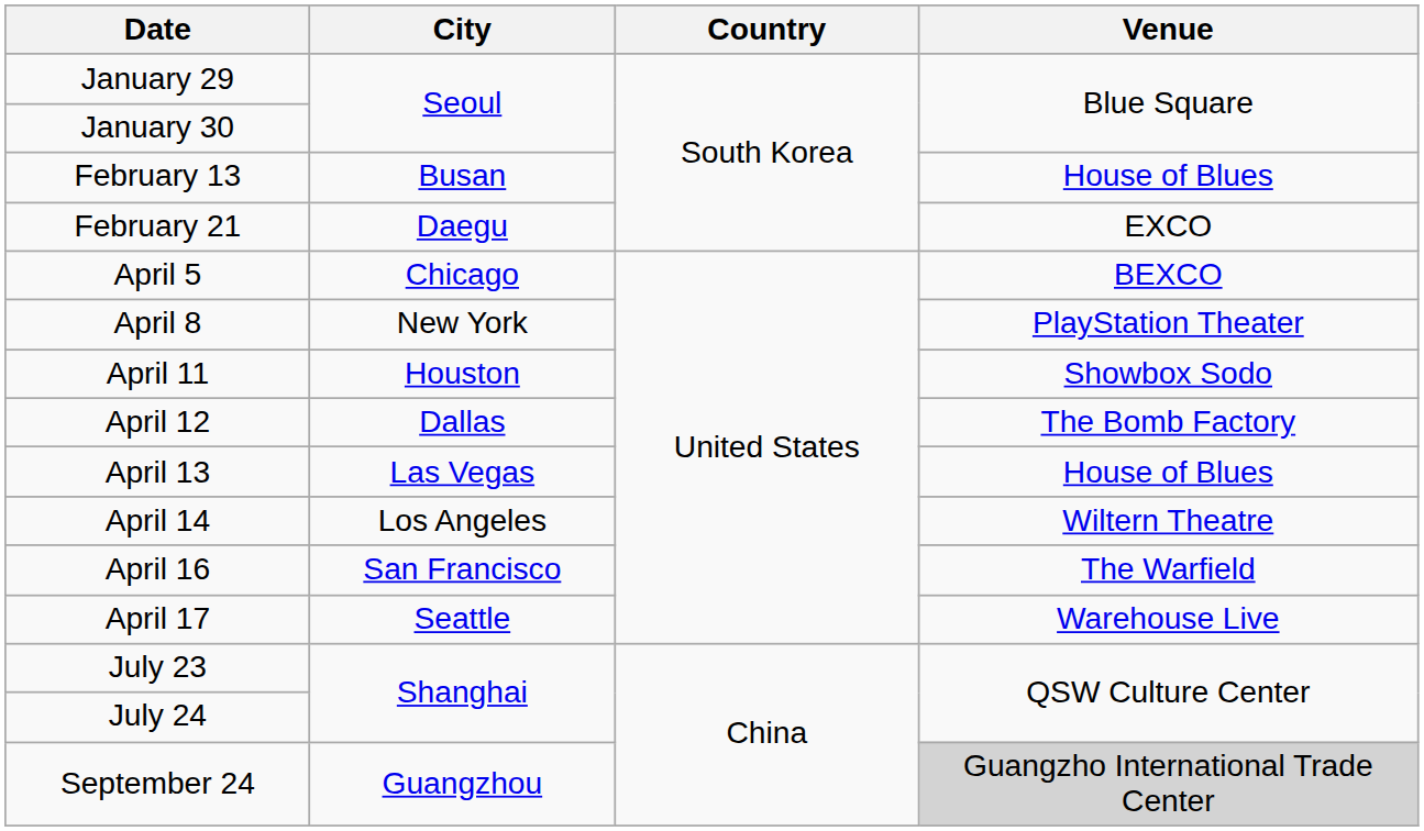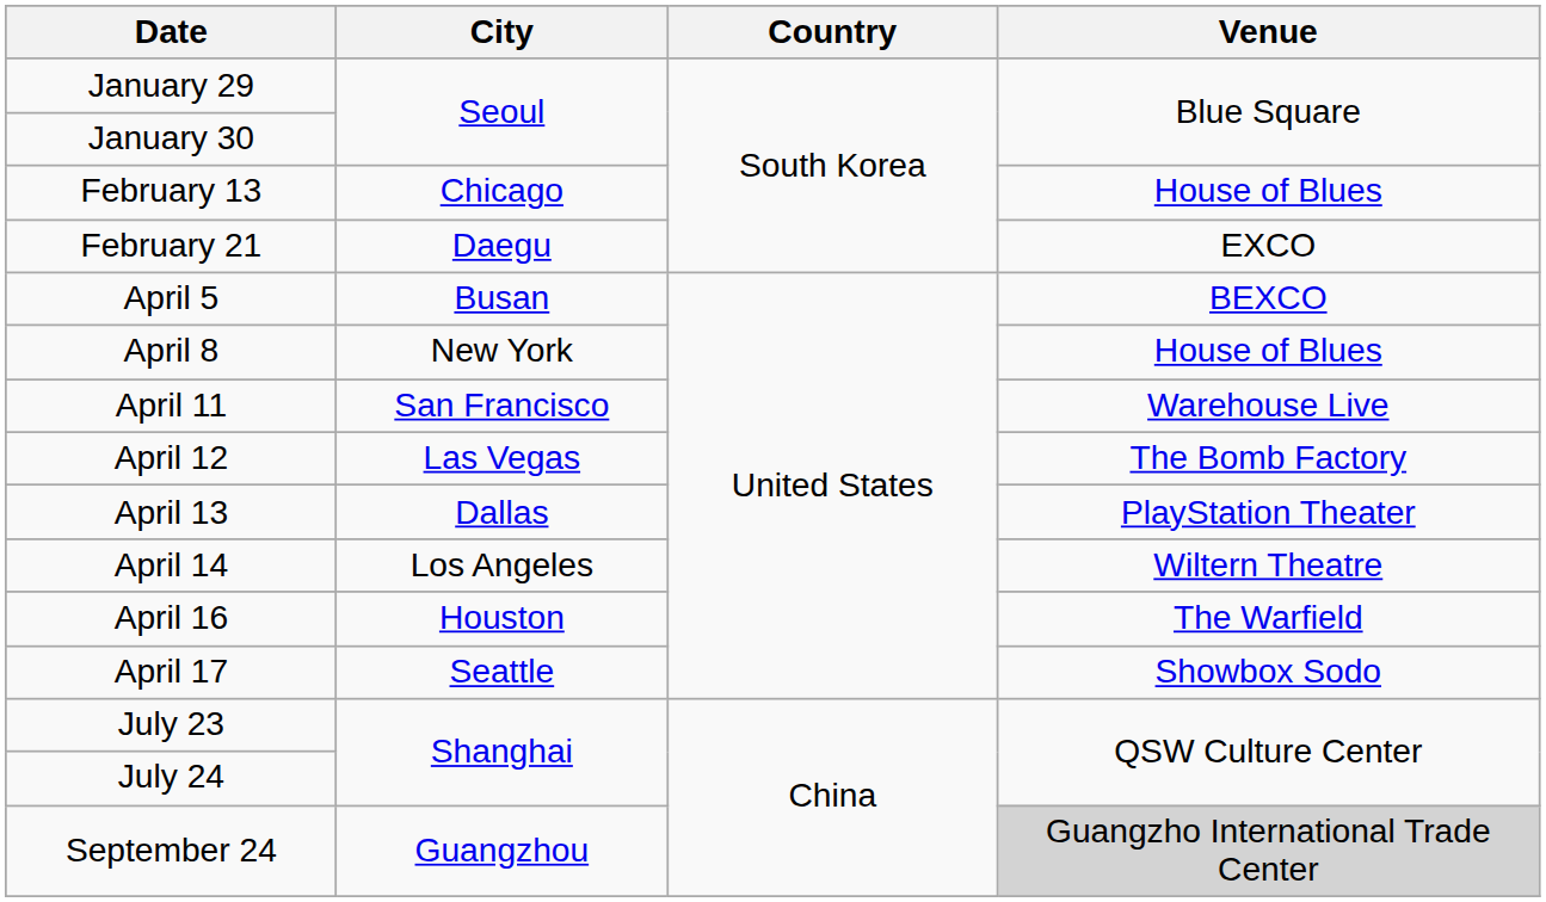February 13 | City: Busan -> Chicago
April 5 | City: Chicago -> Busan
April 8 | Venue: PlayStation Theater -> House of Blues
April 11 | City: Houston -> San Francisco
April 11 | Venue: Showbox Sodo -> Warehouse Live
April 12 | City: Dallas -> Las Vegas
April 13 | City: Las Vegas -> Dallas
April 13 | Venue: House of Blues -> PlayStation Theater
April 16 | City: San Francisco -> Houston
April 17 | Venue: Warehouse Live -> Showbox Sodo
